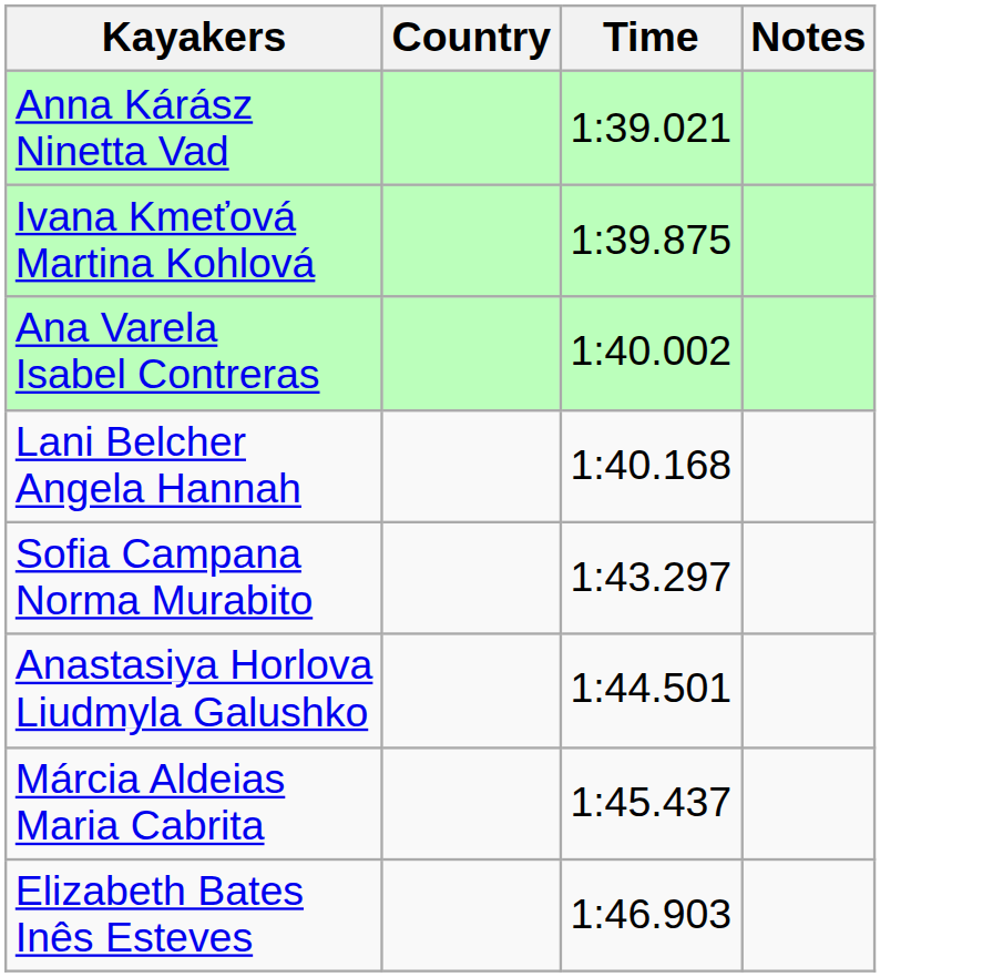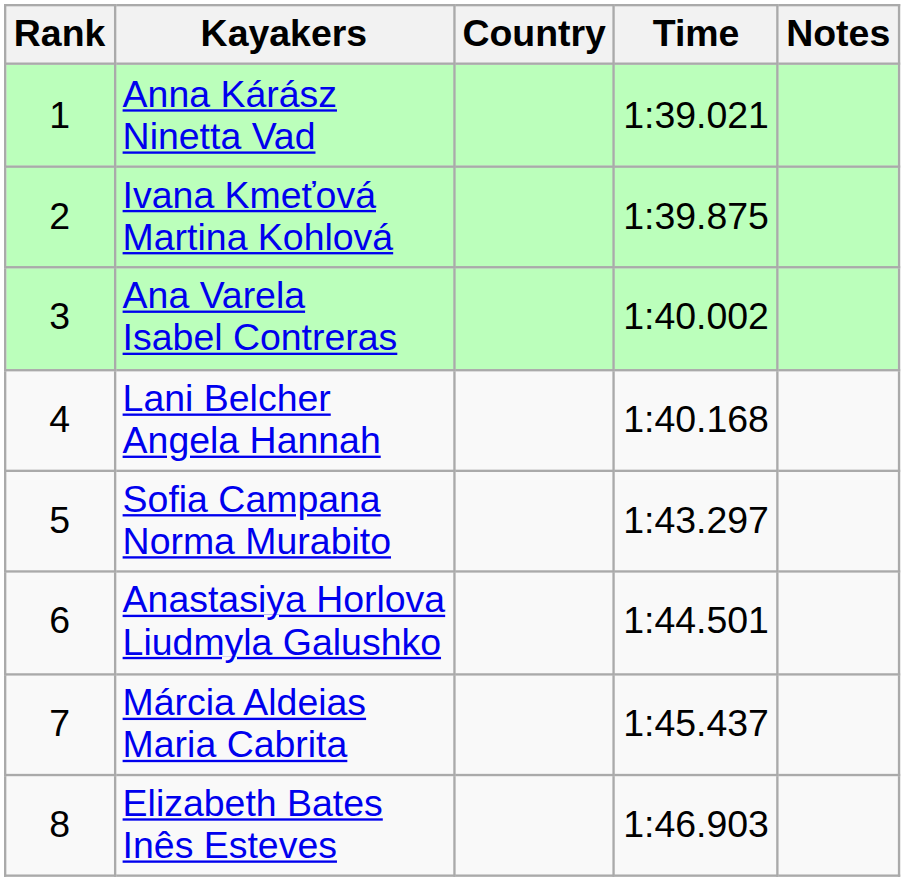+ column: Rank | 1 | 2 | 3 | 4 | 5 | 6 | 7 | 8
